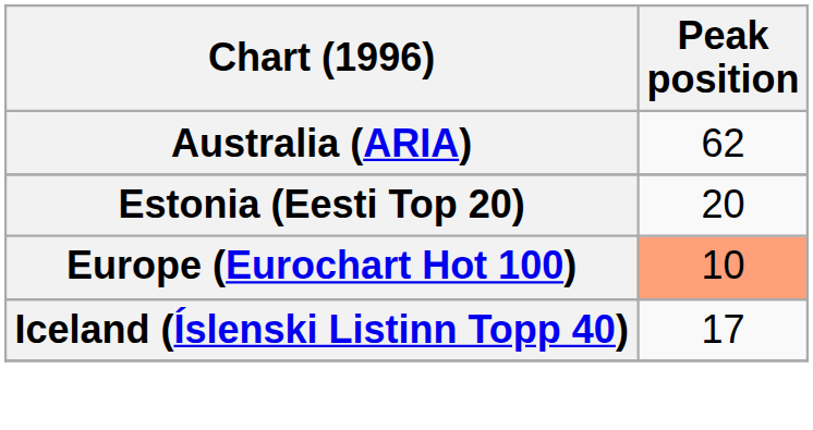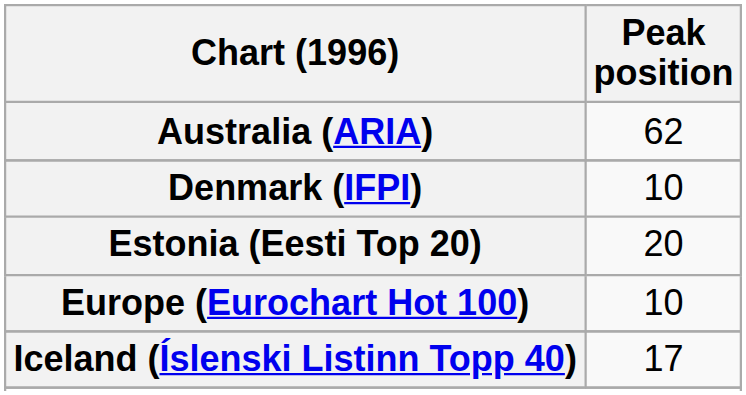+ row: Denmark (IFPI) | 10
Europe (Eurochart Hot 100) | Peak position: lightsalmon background -> no background
